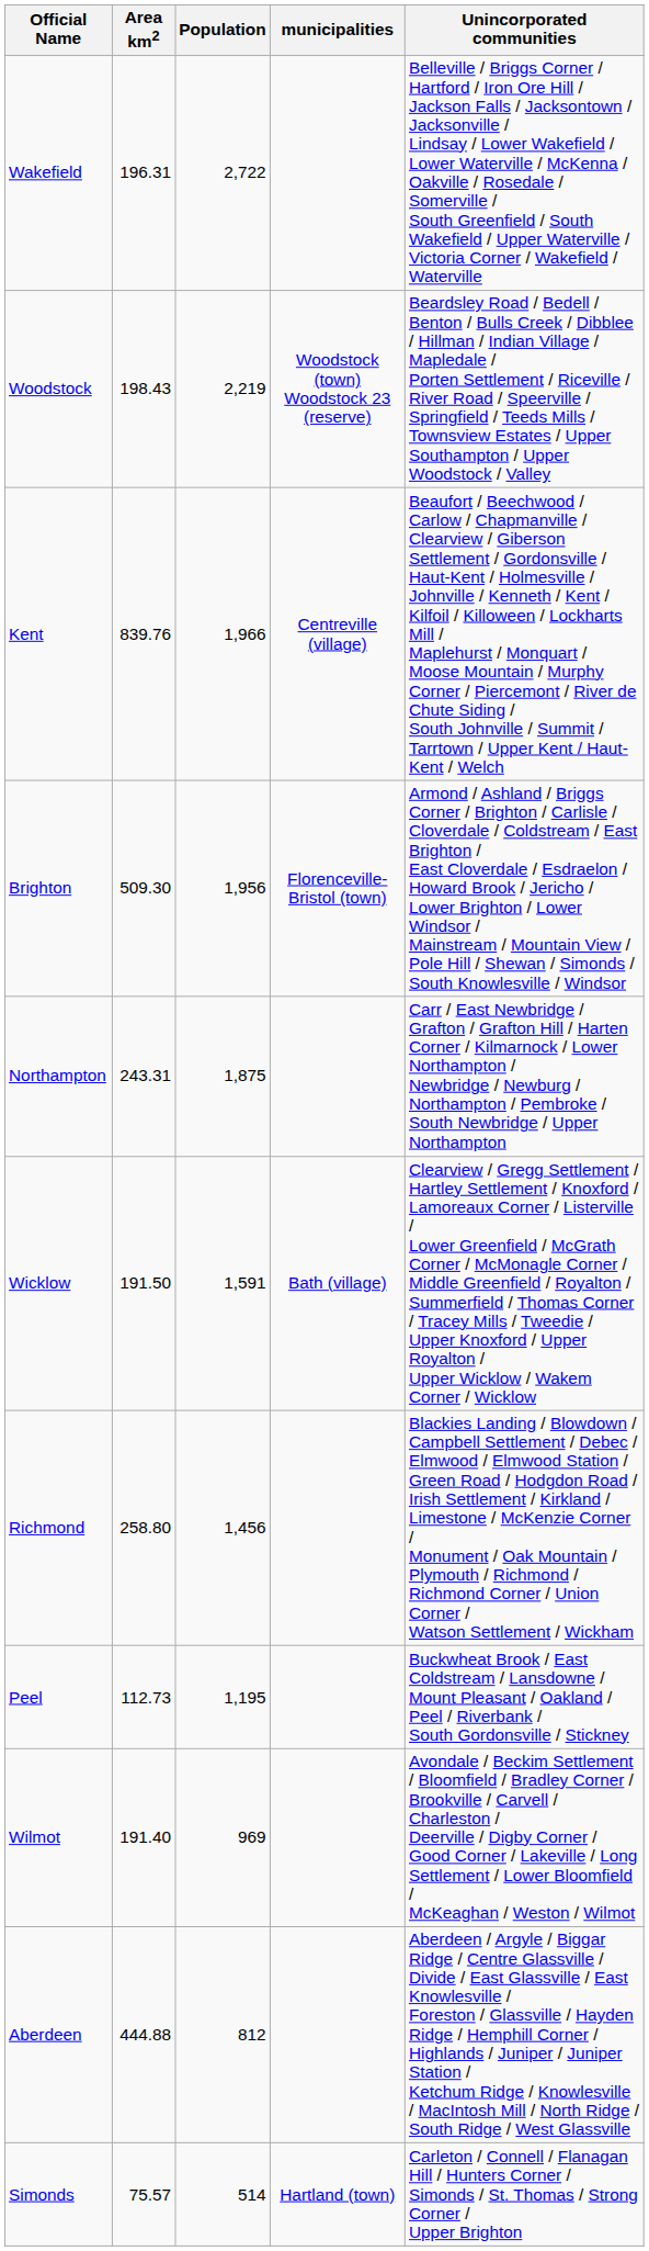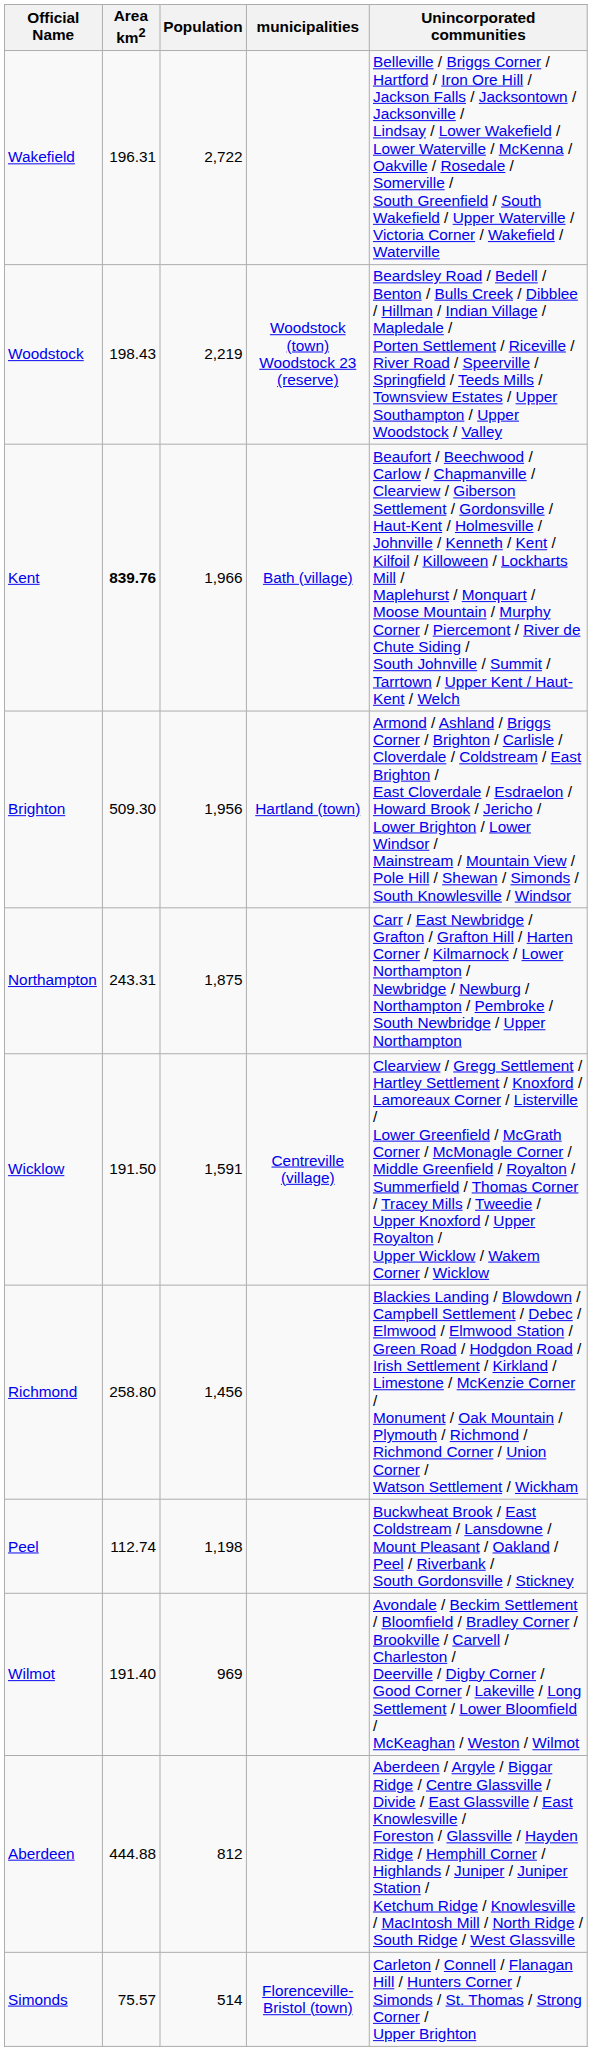Kent | Area km2: normal -> bold
Kent | municipalities: Centreville (village) -> Bath (village)
Brighton | municipalities: Florenceville-Bristol (town) -> Hartland (town)
Wicklow | municipalities: Bath (village) -> Centreville (village)
Peel | Area km2: 112.73 -> 112.74
Peel | Population: 1,195 -> 1,198
Simonds | municipalities: Hartland (town) -> Florenceville-Bristol (town)
